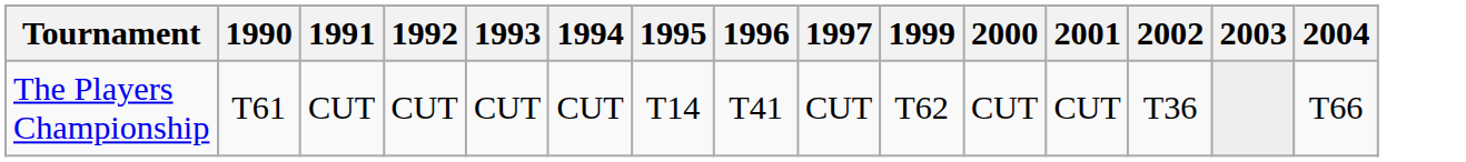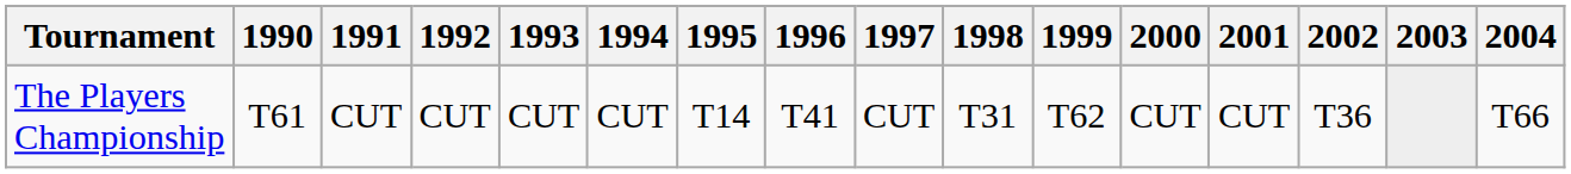+ column: 1998 | T31
